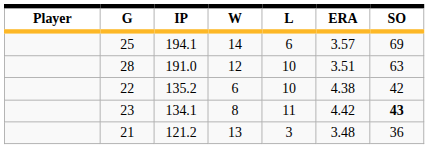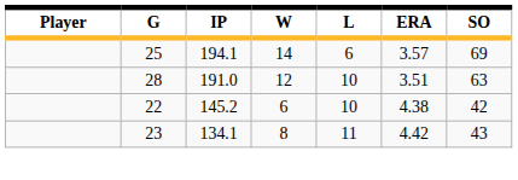22 | IP: 135.2 -> 145.2
23 | SO: bold -> normal
- row: 21 | 121.2 | 13 | 3 | 3.48 | 36
